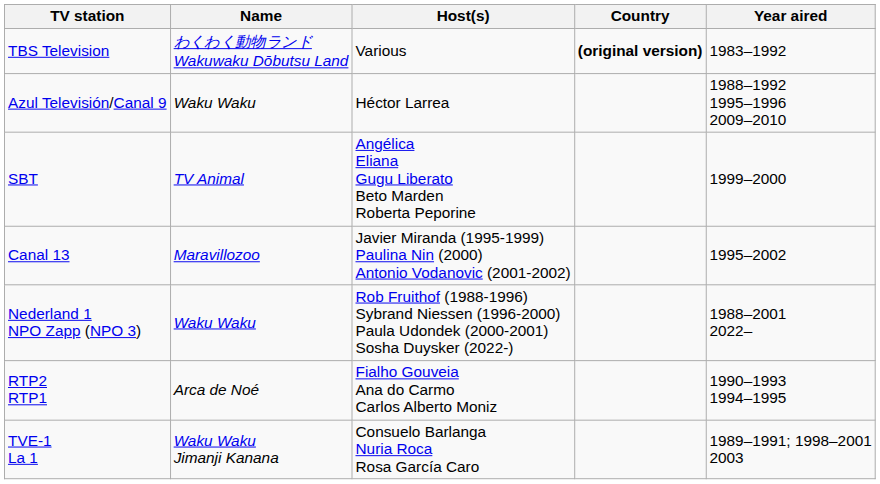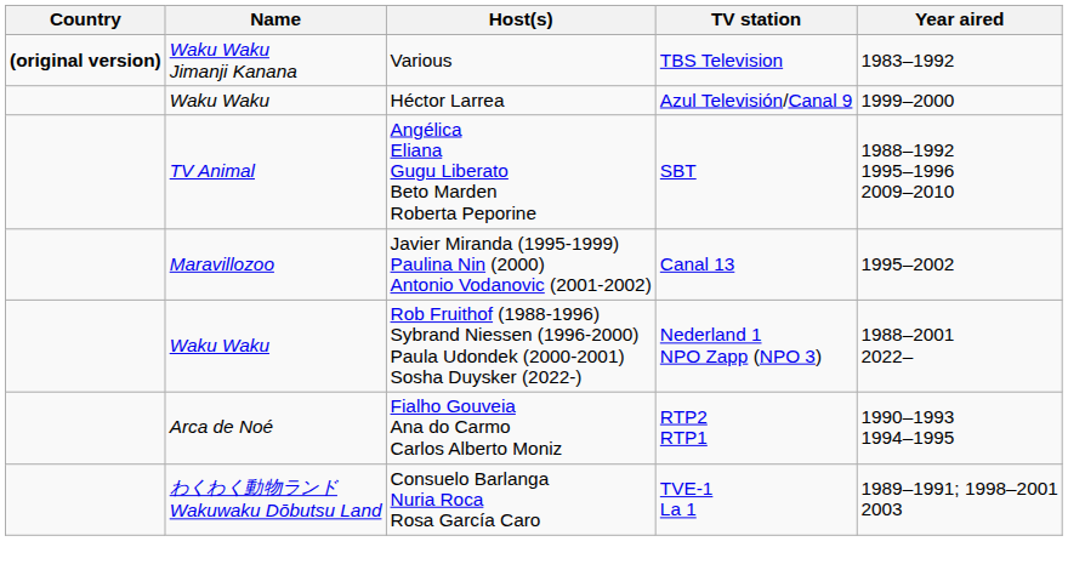columns swapped: Country <-> TV station
Various | Name: わくわく動物ランド Wakuwaku Dōbutsu Land -> Waku Waku Jimanji Kanana
Héctor Larrea | Year aired: 1988–1992 1995–1996 2009–2010 -> 1999–2000
Angélica Eliana Gugu Liberato Beto Marden Roberta Peporine | Year aired: 1999–2000 -> 1988–1992 1995–1996 2009–2010
Consuelo Barlanga Nuria Roca Rosa García Caro | Name: Waku Waku Jimanji Kanana -> わくわく動物ランド Wakuwaku Dōbutsu Land
